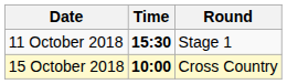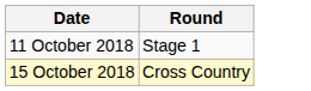- column: Time | 15:30 | 10:00
